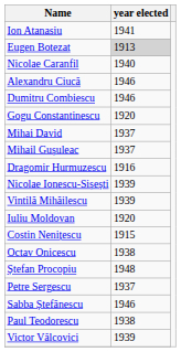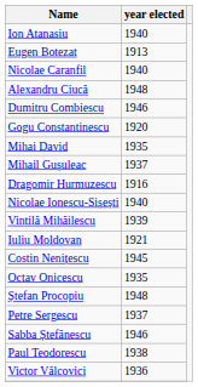Ion Atanasiu | year elected: 1941 -> 1940
Eugen Botezat | year elected: lightgrey background -> no background
Alexandru Ciucă | year elected: 1946 -> 1948
Mihai David | year elected: 1937 -> 1935
Nicolae Ionescu-Sișești | year elected: 1939 -> 1940
Iuliu Moldovan | year elected: 1920 -> 1921
Costin Nenițescu | year elected: 1915 -> 1945
Octav Onicescu | year elected: 1938 -> 1935
Victor Vâlcovici | year elected: 1939 -> 1936
